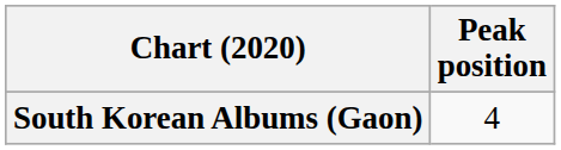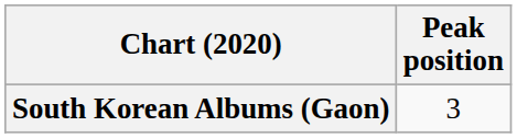South Korean Albums (Gaon) | Peak position: 4 -> 3
